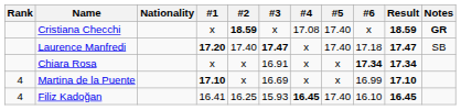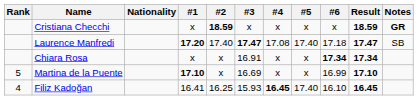Cristiana Checchi | #4: 17.08 -> x
Cristiana Checchi | #5: 17.40 -> x
Laurence Manfredi | #4: x -> 17.08
Martina de la Puente | Rank: 4 -> 5
